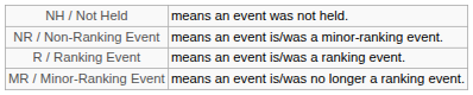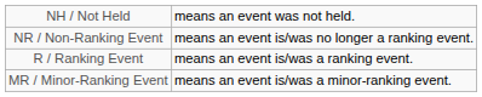NR / Non-Ranking Event | column 5: means an event is/was a minor-ranking event. -> means an event is/was no longer a ranking event.
MR / Minor-Ranking Event | column 5: means an event is/was no longer a ranking event. -> means an event is/was a minor-ranking event.
